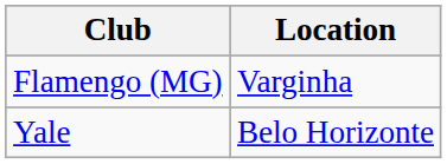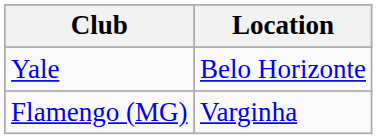rows swapped: Flamengo (MG) <-> Yale
